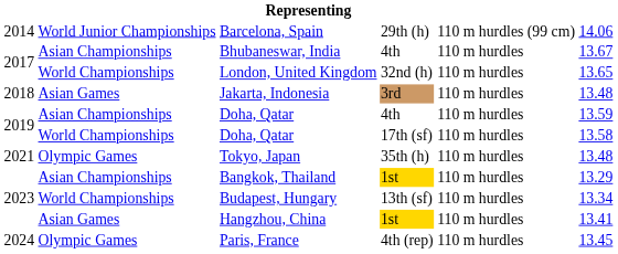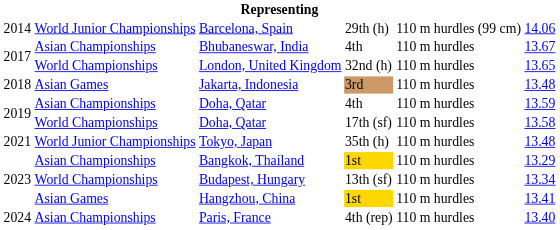Tokyo, Japan | column 2: Olympic Games -> World Junior Championships
Paris, France | column 2: Olympic Games -> Asian Championships
Paris, France | column 6: 13.45 -> 13.40
